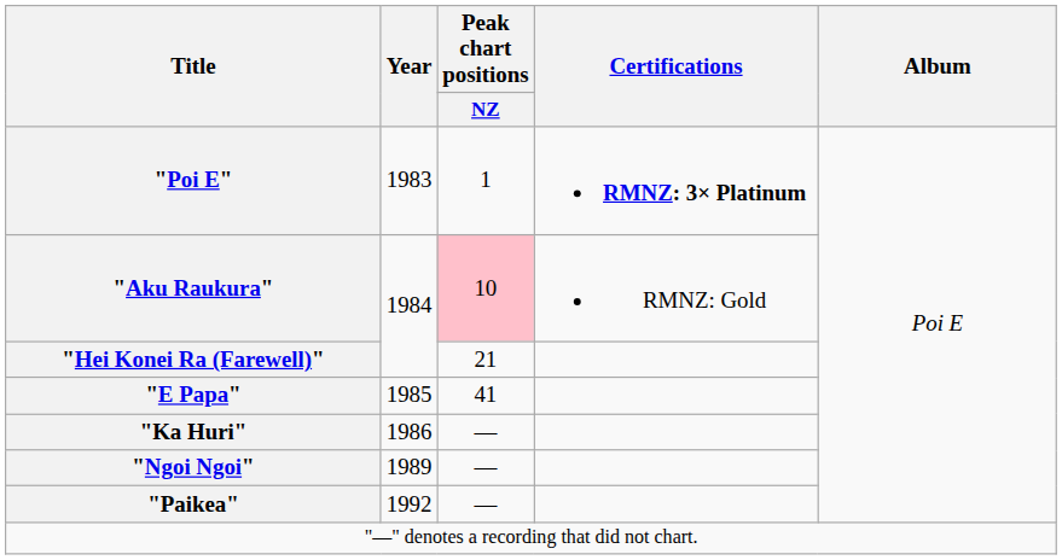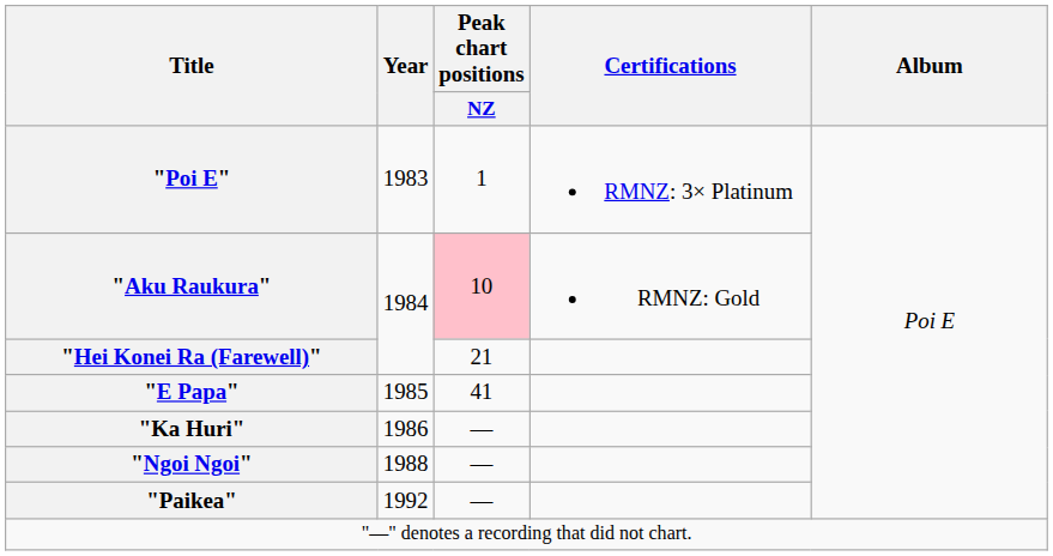"Poi E" | Certifications: bold -> normal
"Ngoi Ngoi" | Year: 1989 -> 1988
